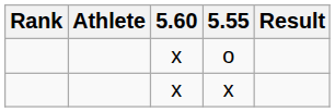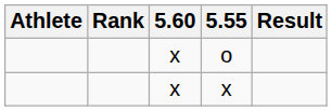columns swapped: Rank <-> Athlete
